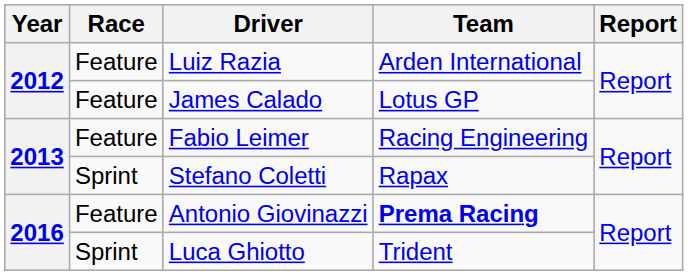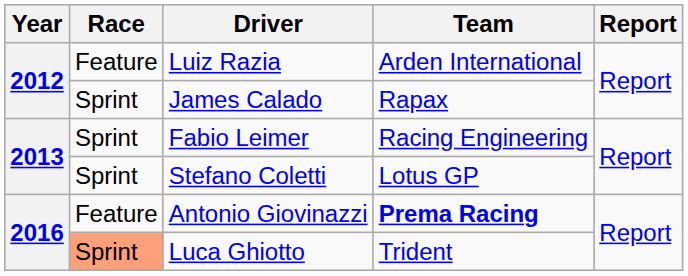James Calado | Race: Feature -> Sprint
James Calado | Team: Lotus GP -> Rapax
Fabio Leimer | Race: Feature -> Sprint
Stefano Coletti | Team: Rapax -> Lotus GP
Luca Ghiotto | Race: no background -> lightsalmon background
